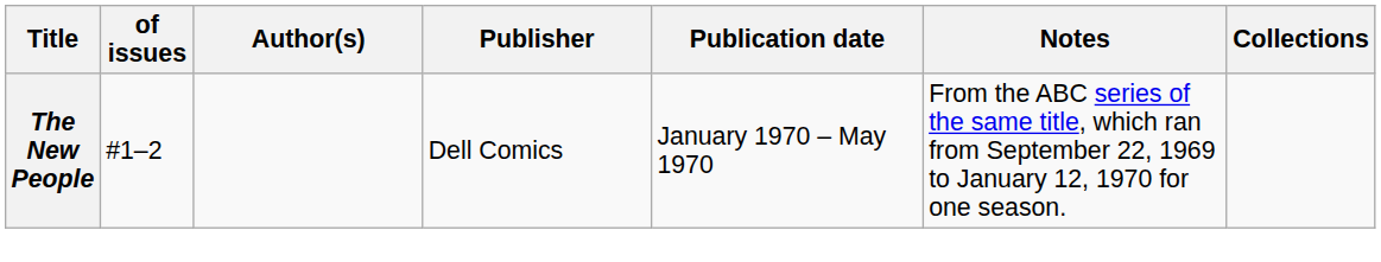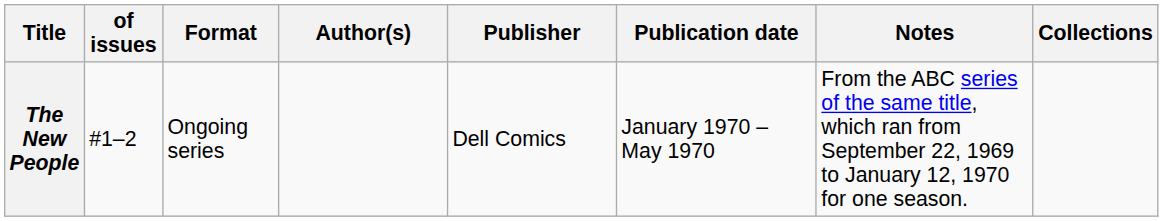+ column: Format | Ongoing series
